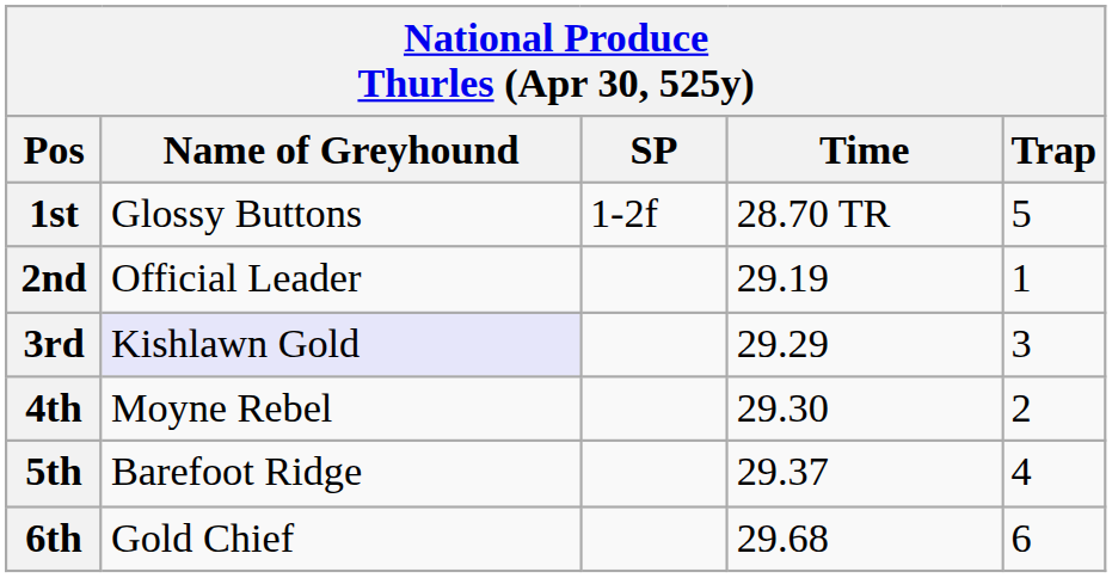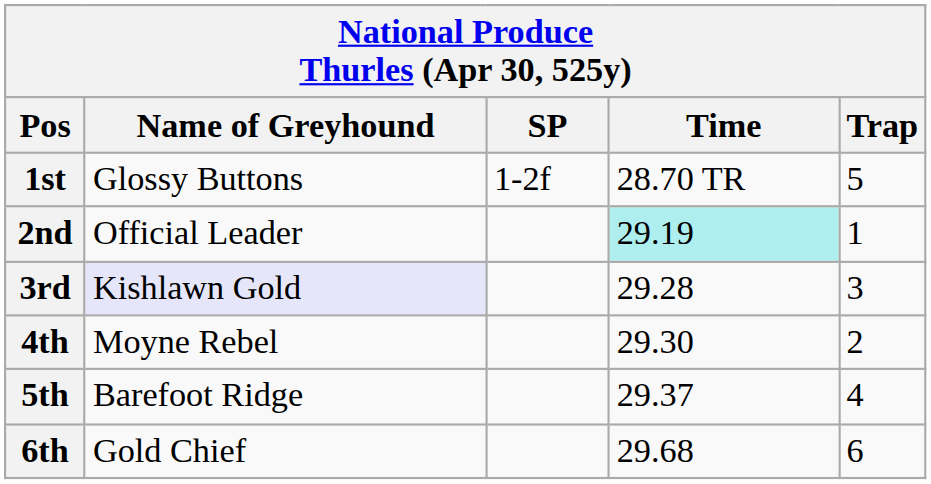2nd | Time: no background -> paleturquoise background
3rd | Time: 29.29 -> 29.28
